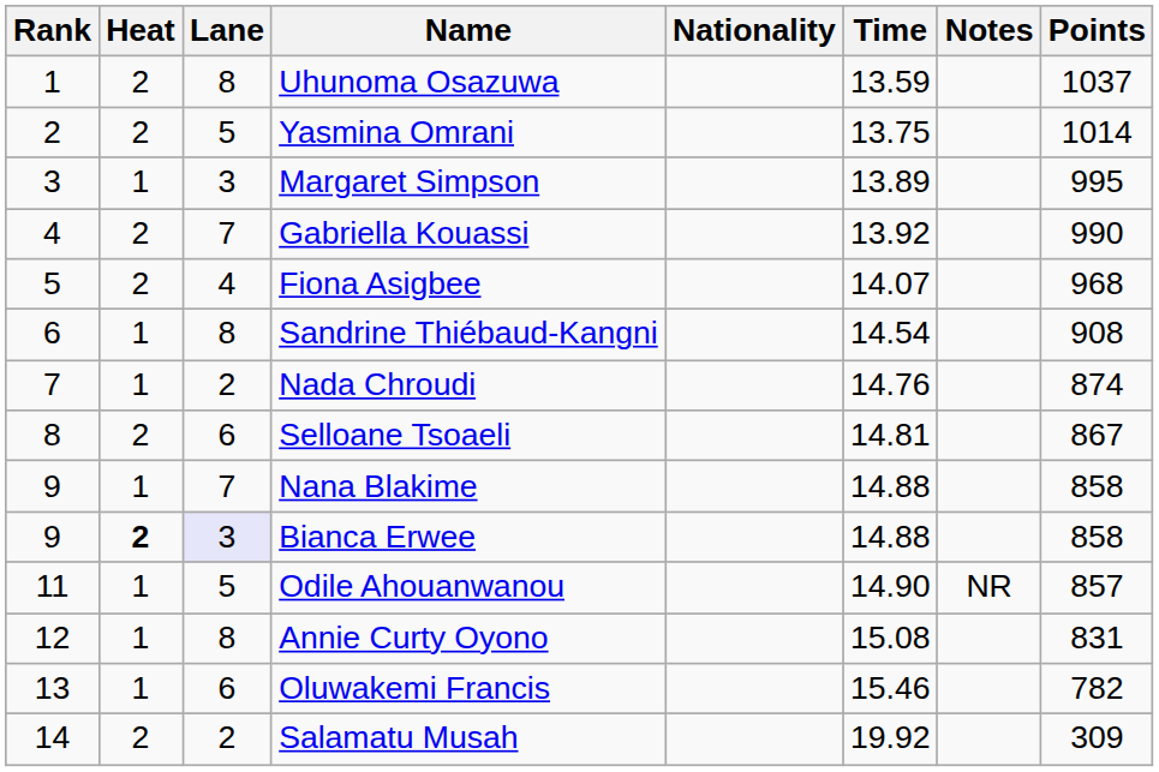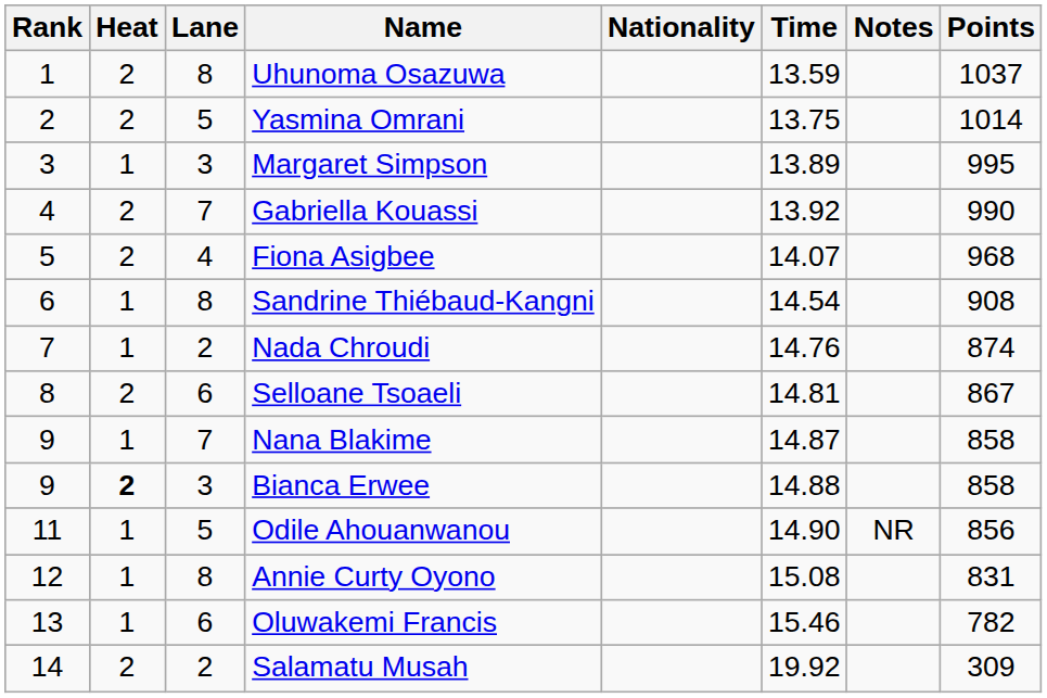Nana Blakime | Time: 14.88 -> 14.87
Bianca Erwee | Lane: lavender background -> no background
Odile Ahouanwanou | Points: 857 -> 856
